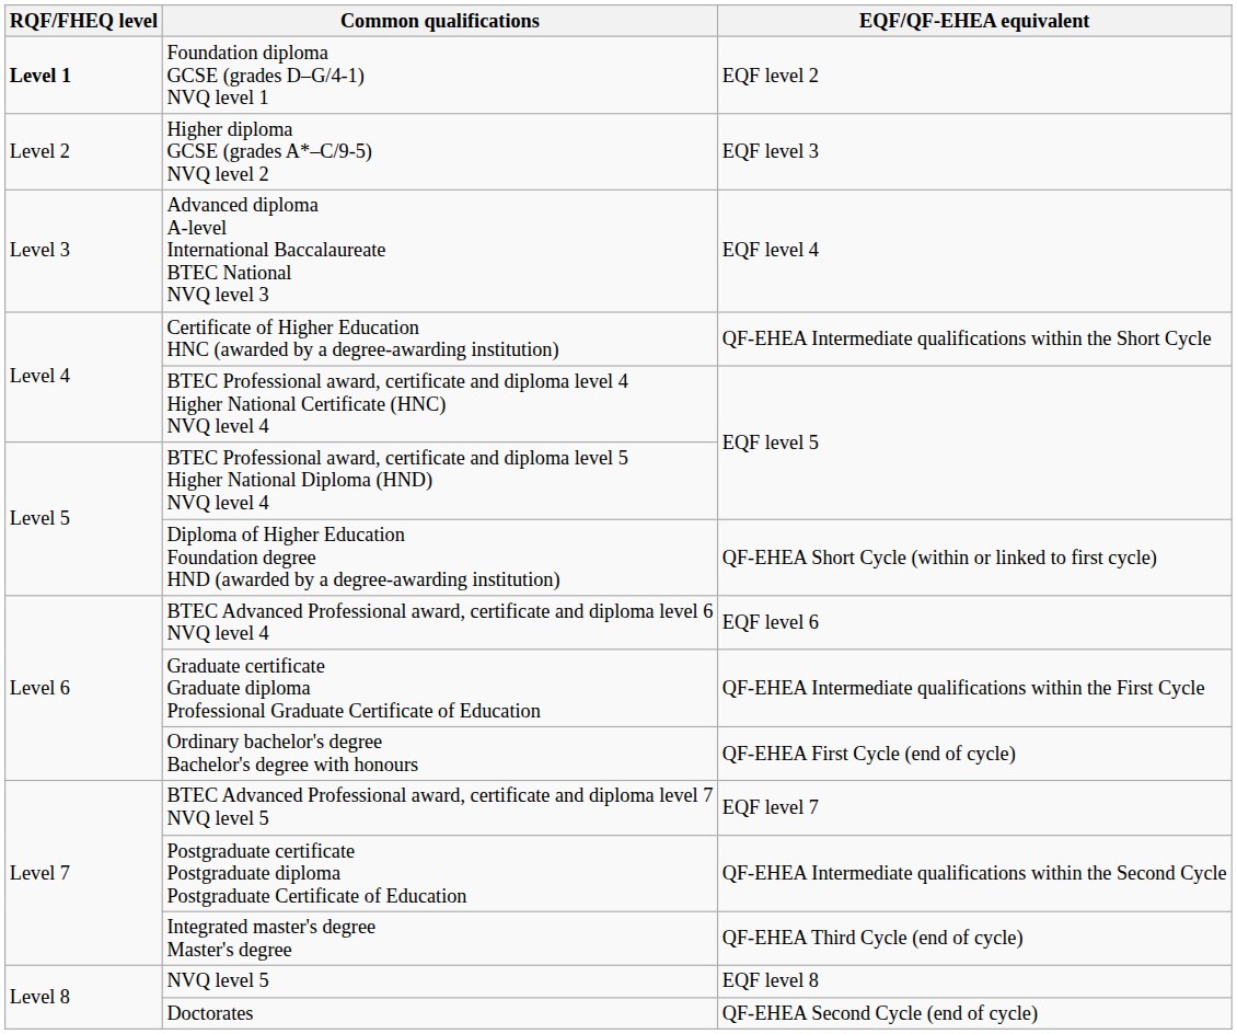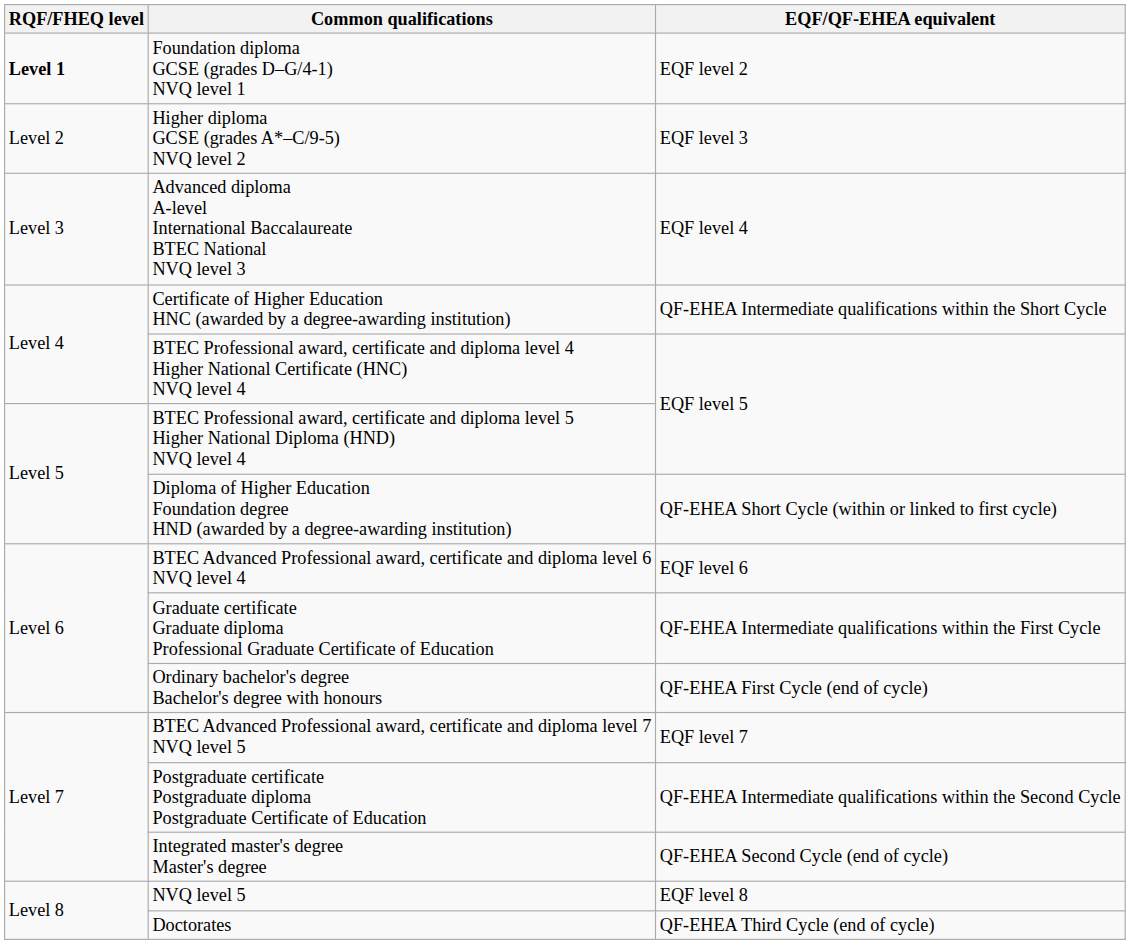Integrated master's degree Master's degree | EQF/QF-EHEA equivalent: QF-EHEA Third Cycle (end of cycle) -> QF-EHEA Second Cycle (end of cycle)
Doctorates | EQF/QF-EHEA equivalent: QF-EHEA Second Cycle (end of cycle) -> QF-EHEA Third Cycle (end of cycle)
